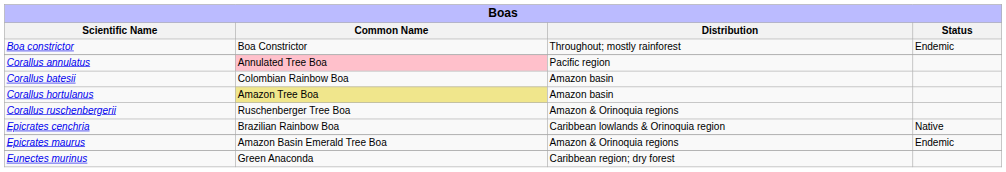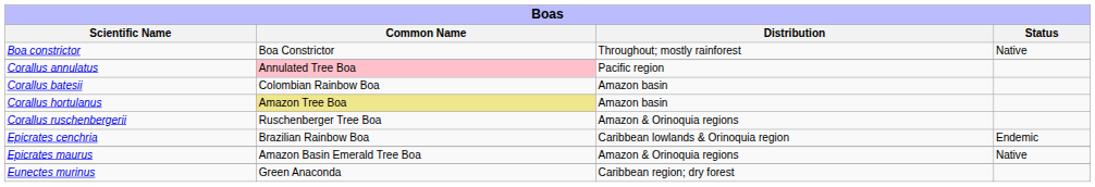Boa constrictor | column 4: Endemic -> Native
Epicrates cenchria | column 4: Native -> Endemic
Epicrates maurus | column 4: Endemic -> Native
